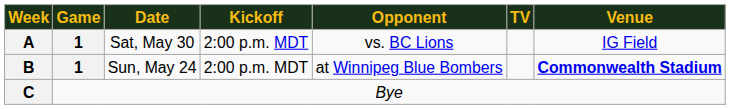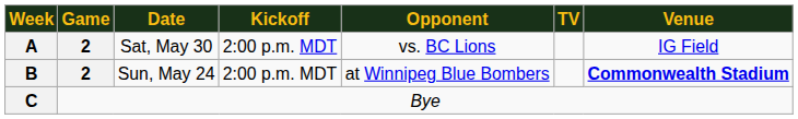A | Game: 1 -> 2
B | Game: 1 -> 2
